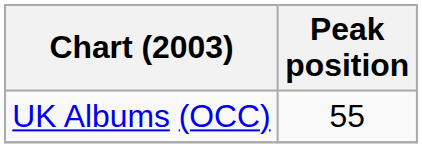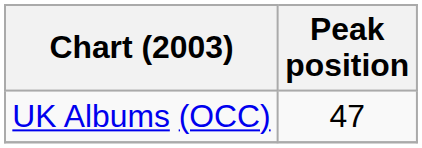UK Albums (OCC) | Peak position: 55 -> 47
